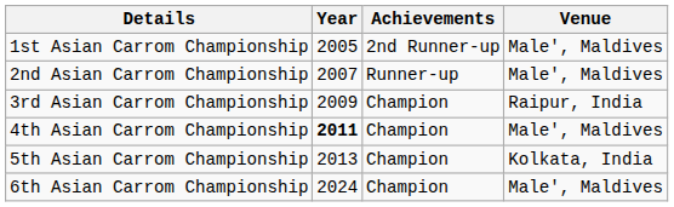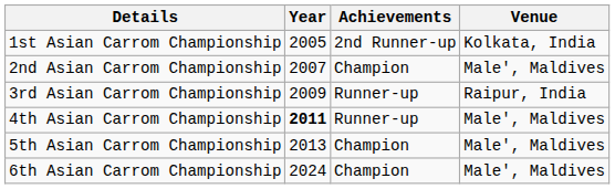1st Asian Carrom Championship | Venue: Male', Maldives -> Kolkata, India
2nd Asian Carrom Championship | Achievements: Runner-up -> Champion
3rd Asian Carrom Championship | Achievements: Champion -> Runner-up
4th Asian Carrom Championship | Achievements: Champion -> Runner-up
5th Asian Carrom Championship | Venue: Kolkata, India -> Male', Maldives
